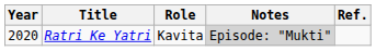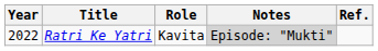Ratri Ke Yatri | Year: 2020 -> 2022
